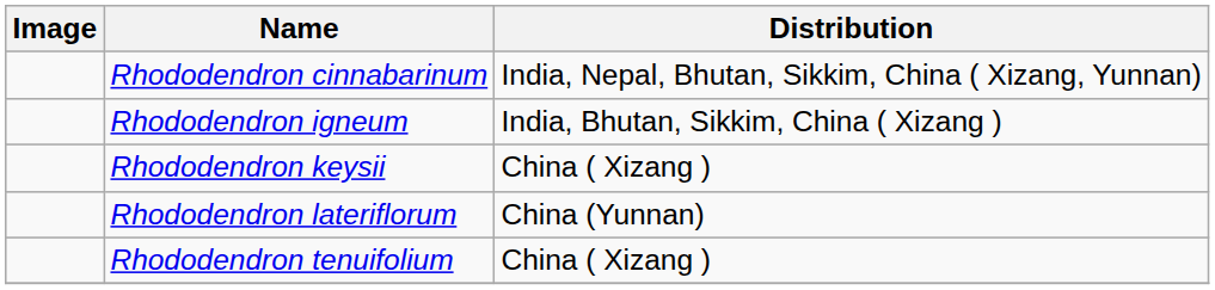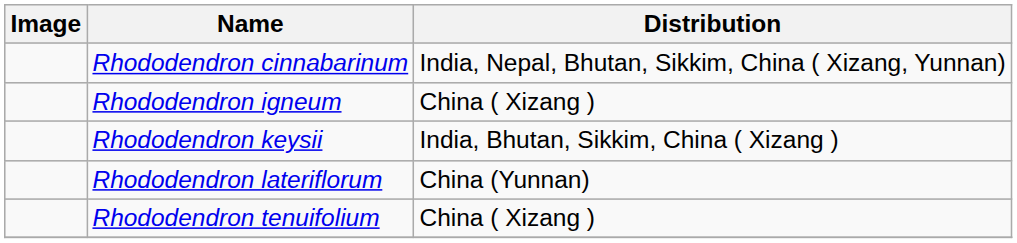Rhododendron igneum | Distribution: India, Bhutan, Sikkim, China ( Xizang ) -> China ( Xizang )
Rhododendron keysii | Distribution: China ( Xizang ) -> India, Bhutan, Sikkim, China ( Xizang )
